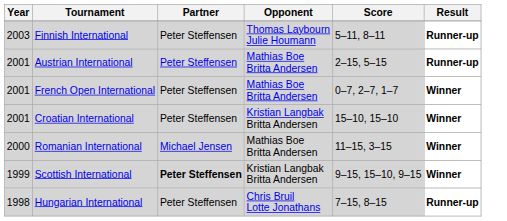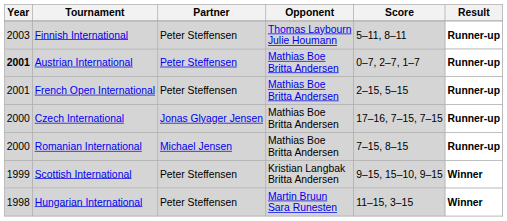Austrian International | Year: normal -> bold
Austrian International | Score: 2–15, 5–15 -> 0–7, 2–7, 1–7
French Open International | Score: 0–7, 2–7, 1–7 -> 2–15, 5–15
French Open International | Result: Winner -> Runner-up
- row: 2001 | Croatian International | Peter Steffensen | Kristian Langbak Britta Andersen | 15–10, 15–10 | Winner
+ row: 2000 | Czech International | Jonas Glyager Jensen | Mathias Boe Britta Andersen | 17–16, 7–15, 7–15 | Runner-up
Romanian International | Score: 11–15, 3–15 -> 7–15, 8–15
Romanian International | Result: Winner -> Runner-up
Scottish International | Partner: bold -> normal
Hungarian International | Opponent: Chris Bruil Lotte Jonathans -> Martin Bruun Sara Runesten
Hungarian International | Score: 7–15, 8–15 -> 11–15, 3–15
Hungarian International | Result: Runner-up -> Winner
